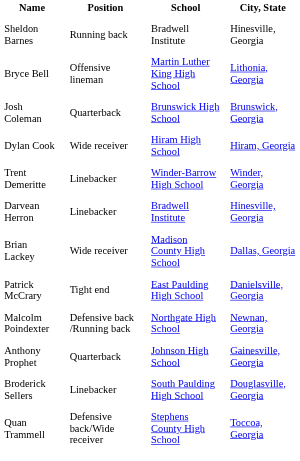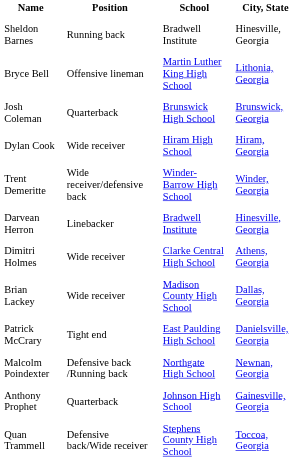Trent Demeritte | Position: Linebacker -> Wide receiver/defensive back
+ row: Dimitri Holmes | Wide receiver | Clarke Central High School | Athens, Georgia
- row: Broderick Sellers | Linebacker | South Paulding High School | Douglasville, Georgia
